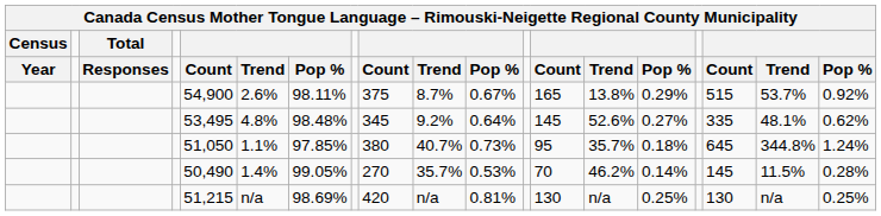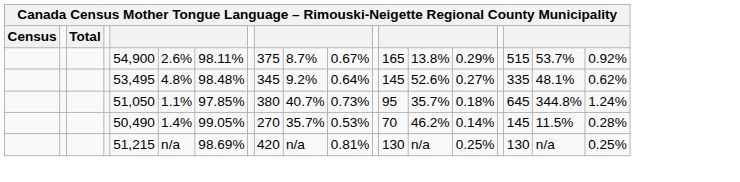- row: Year | Responses | Count | Trend | Pop % | Count | Trend | Pop % | Count | Trend | Pop % | Count | Trend | Pop %
